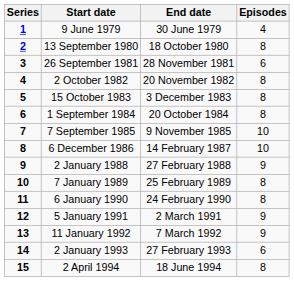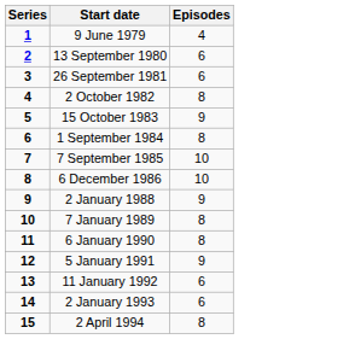- column: End date | 30 June 1979 | 18 October 1980 | 28 November 1981 | 20 November 1982 | 3 December 1983 | 20 October 1984 | 9 November 1985 | 14 February 1987 | 27 February 1988 | 25 February 1989 | 24 February 1990 | 2 March 1991 | 7 March 1992 | 27 February 1993 | 18 June 1994
13 September 1980 | Episodes: 8 -> 6
15 October 1983 | Episodes: 8 -> 9
11 January 1992 | Episodes: 9 -> 6
